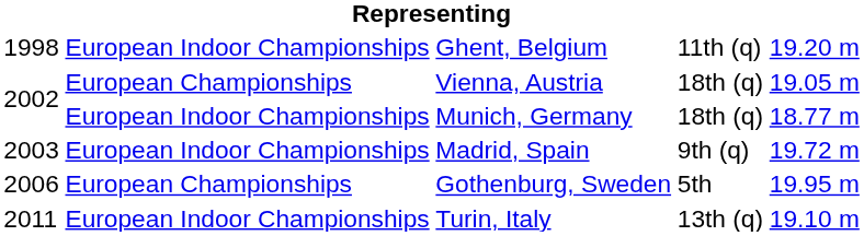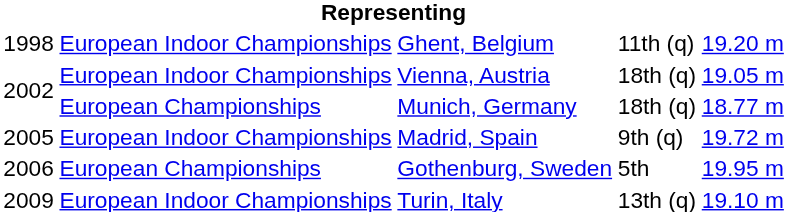Vienna, Austria | column 2: European Championships -> European Indoor Championships
Munich, Germany | column 2: European Indoor Championships -> European Championships
Madrid, Spain | column 1: 2003 -> 2005
Turin, Italy | column 1: 2011 -> 2009
